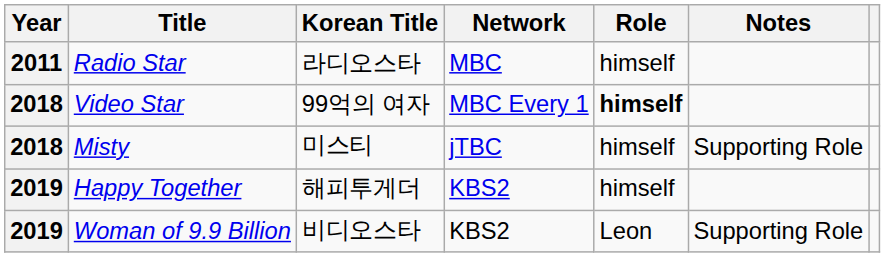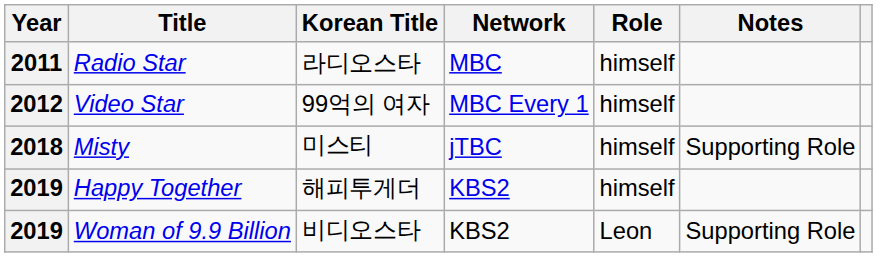Video Star | Year: 2018 -> 2012
Video Star | Role: bold -> normal
